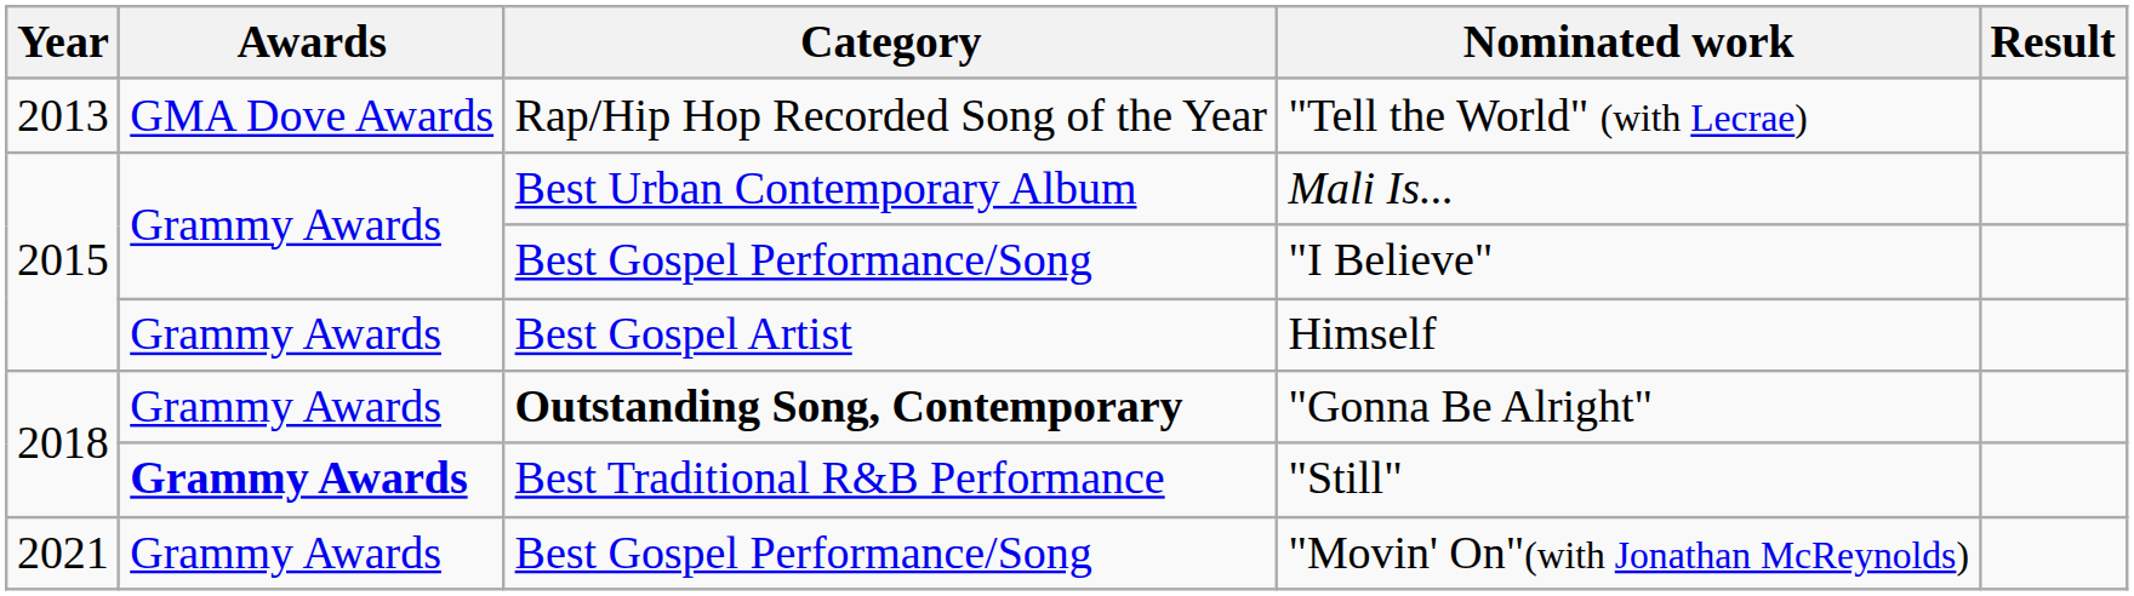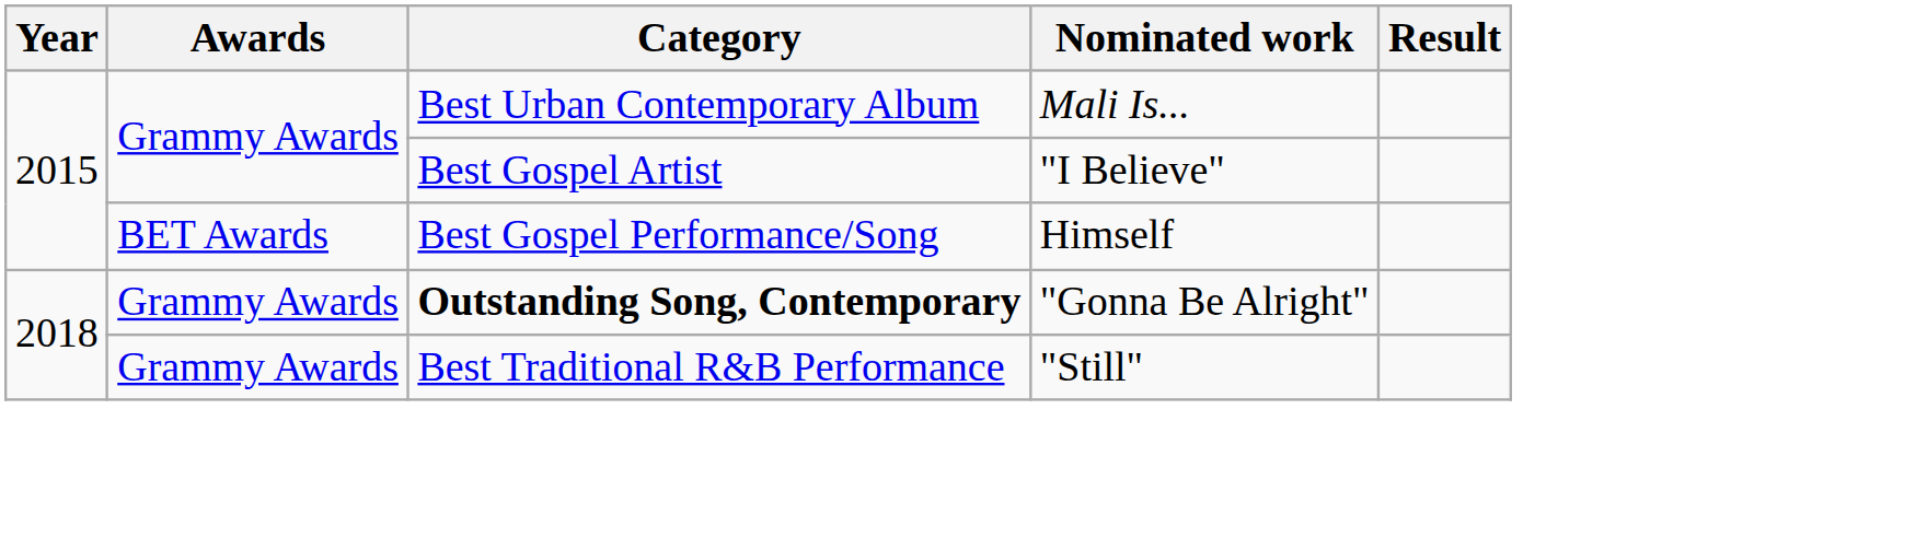- row: 2013 | GMA Dove Awards | Rap/Hip Hop Recorded Song of the Year | "Tell the World" (with Lecrae)
"I Believe" | Category: Best Gospel Performance/Song -> Best Gospel Artist
Himself | Awards: Grammy Awards -> BET Awards
Himself | Category: Best Gospel Artist -> Best Gospel Performance/Song
"Still" | Awards: bold -> normal
- row: 2021 | Grammy Awards | Best Gospel Performance/Song | "Movin' On"(with Jonathan McReynolds)
